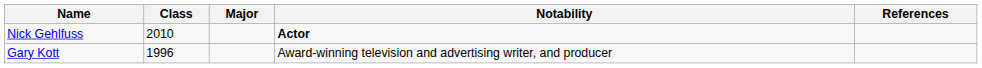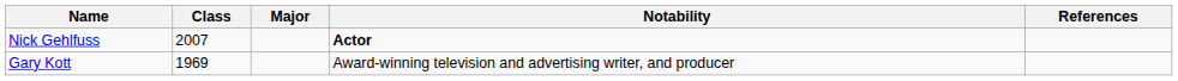Nick Gehlfuss | Class: 2010 -> 2007
Gary Kott | Class: 1996 -> 1969
